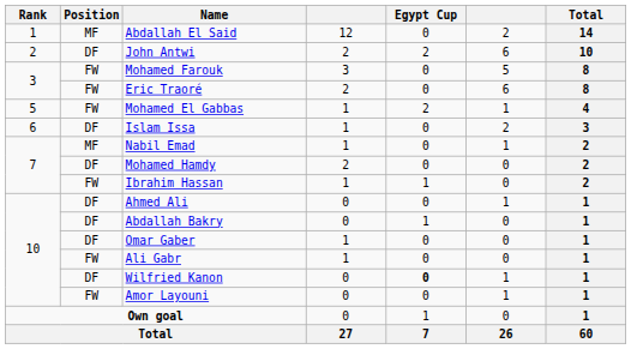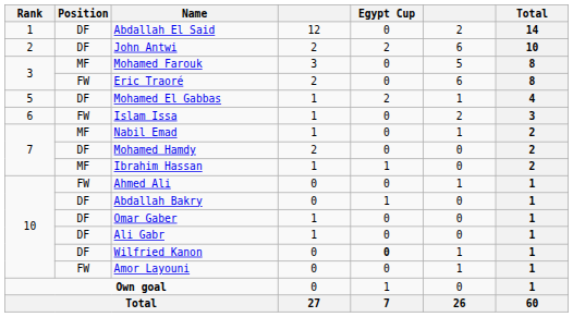Abdallah El Said | Position: MF -> DF
Mohamed Farouk | Position: FW -> MF
Mohamed El Gabbas | Position: FW -> DF
Islam Issa | Position: DF -> FW
Ibrahim Hassan | Position: FW -> MF
Ahmed Ali | Position: DF -> FW
Ali Gabr | Position: FW -> DF
